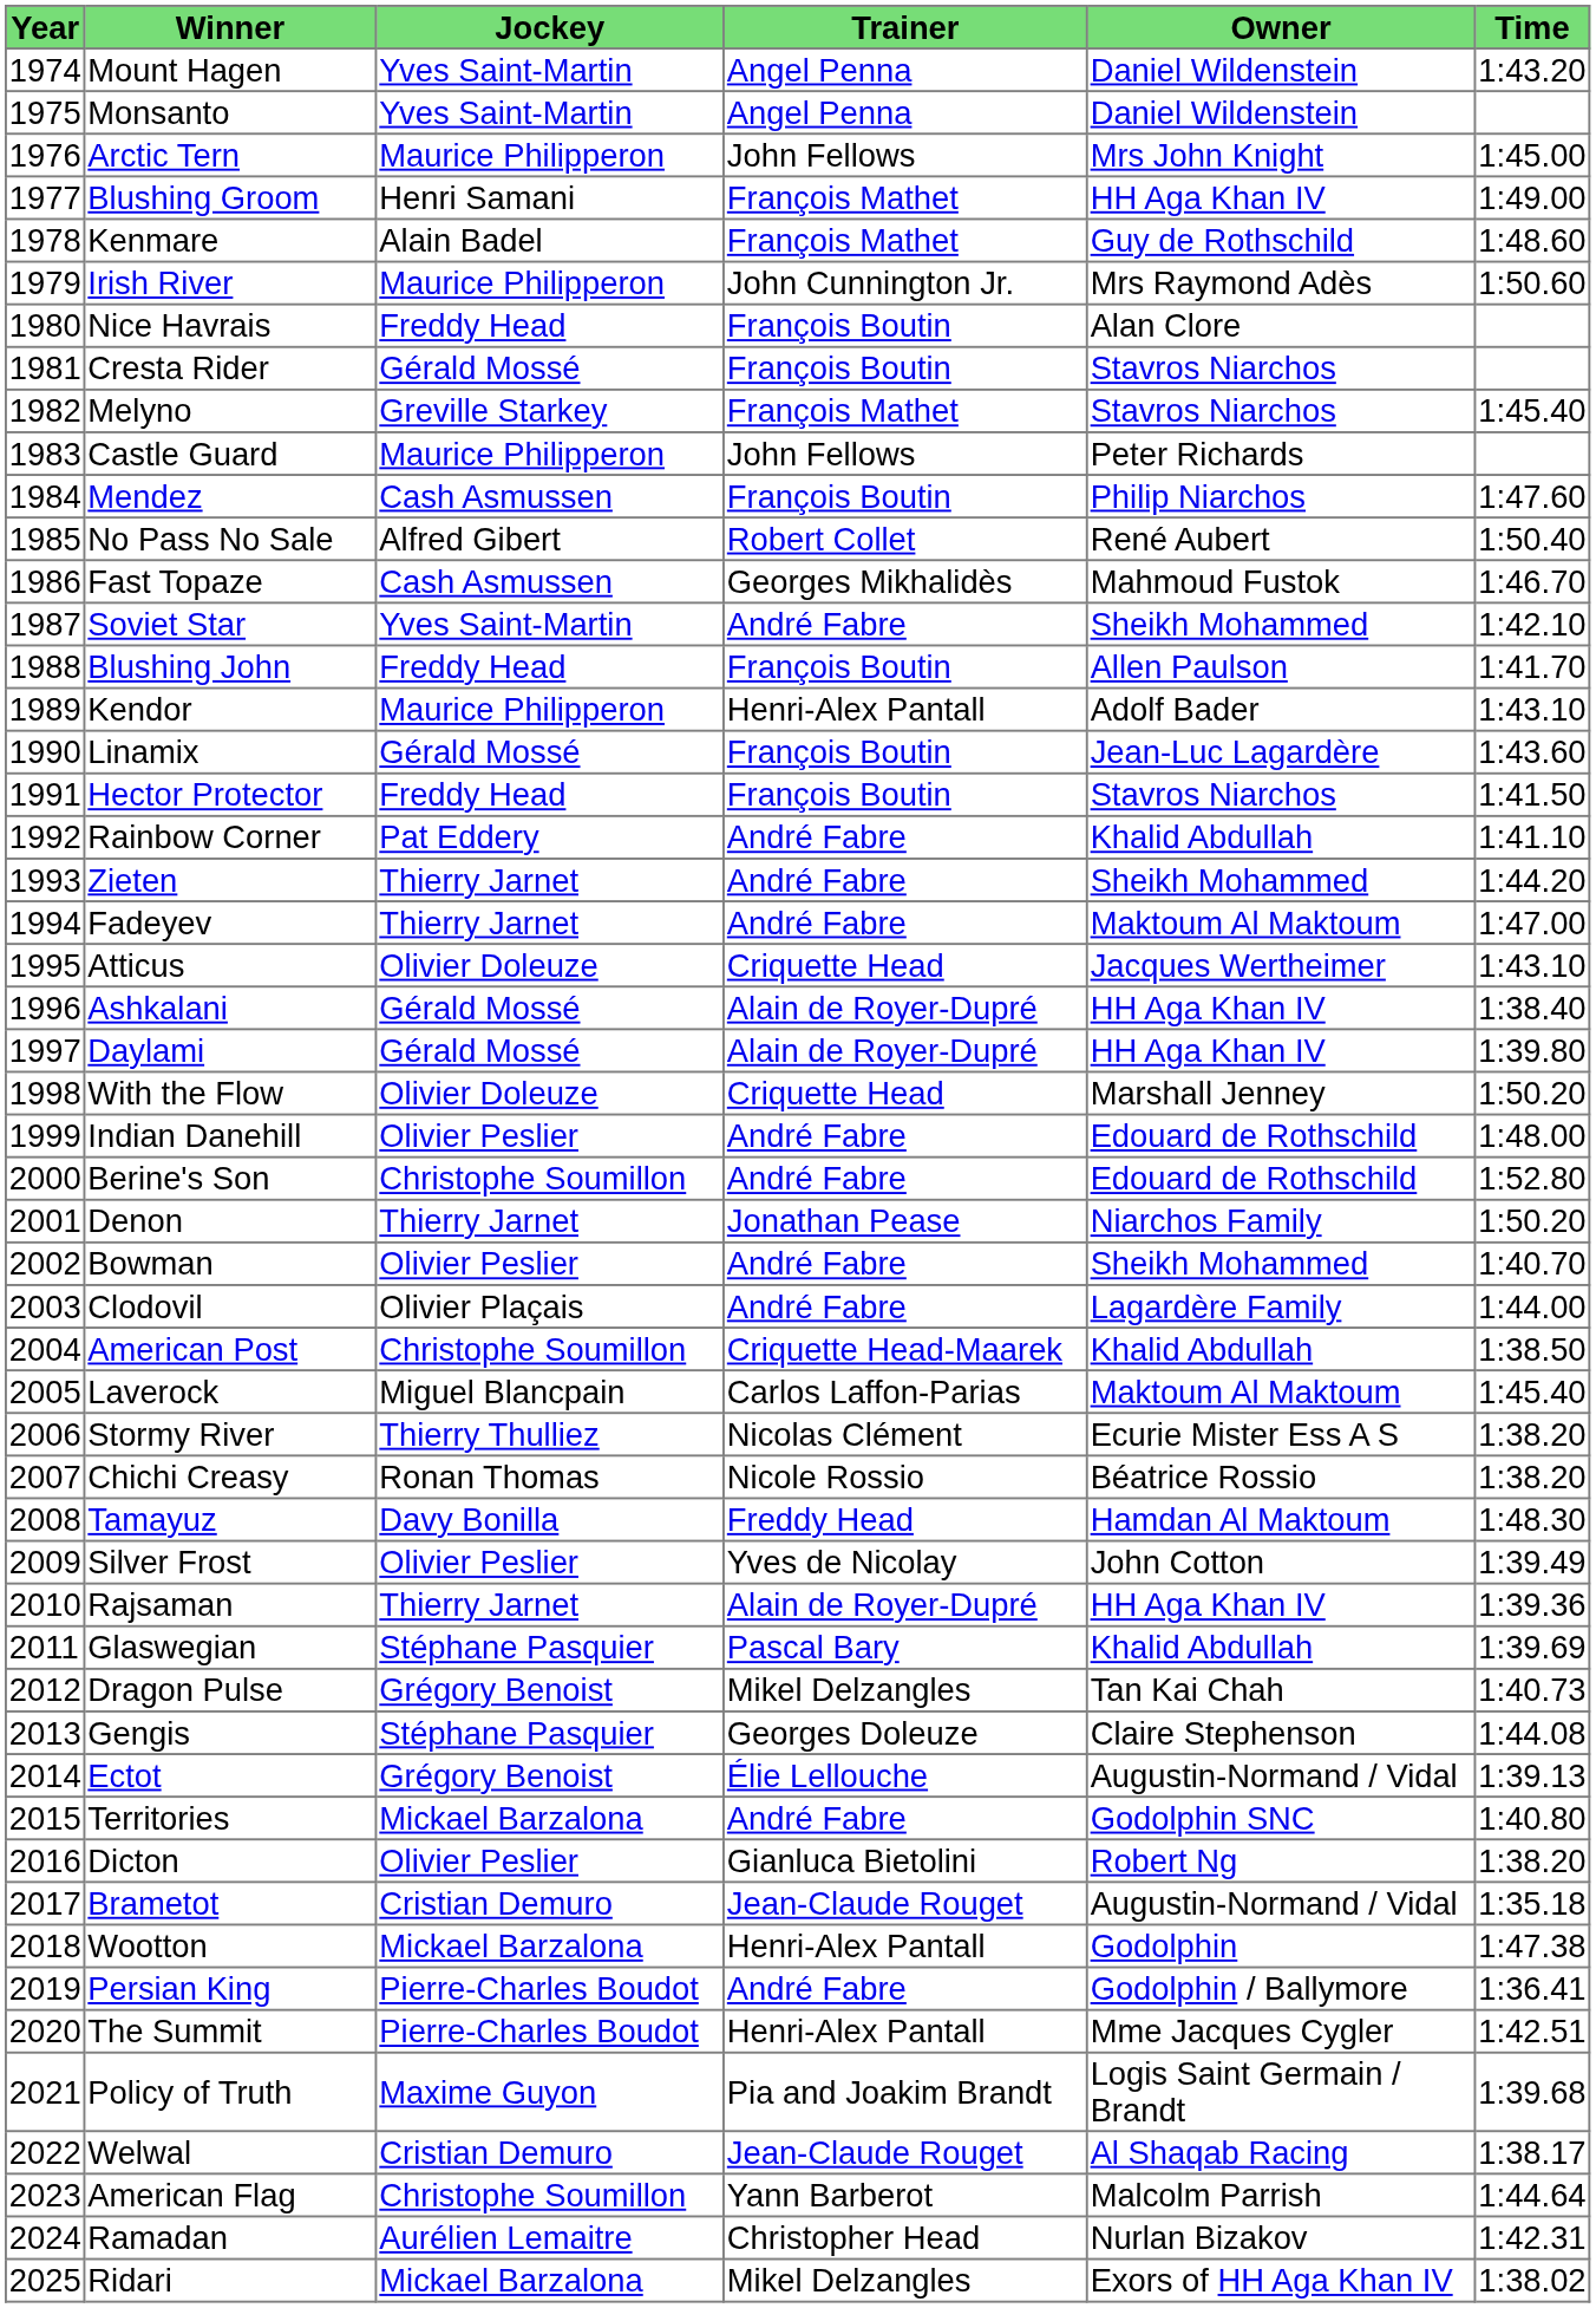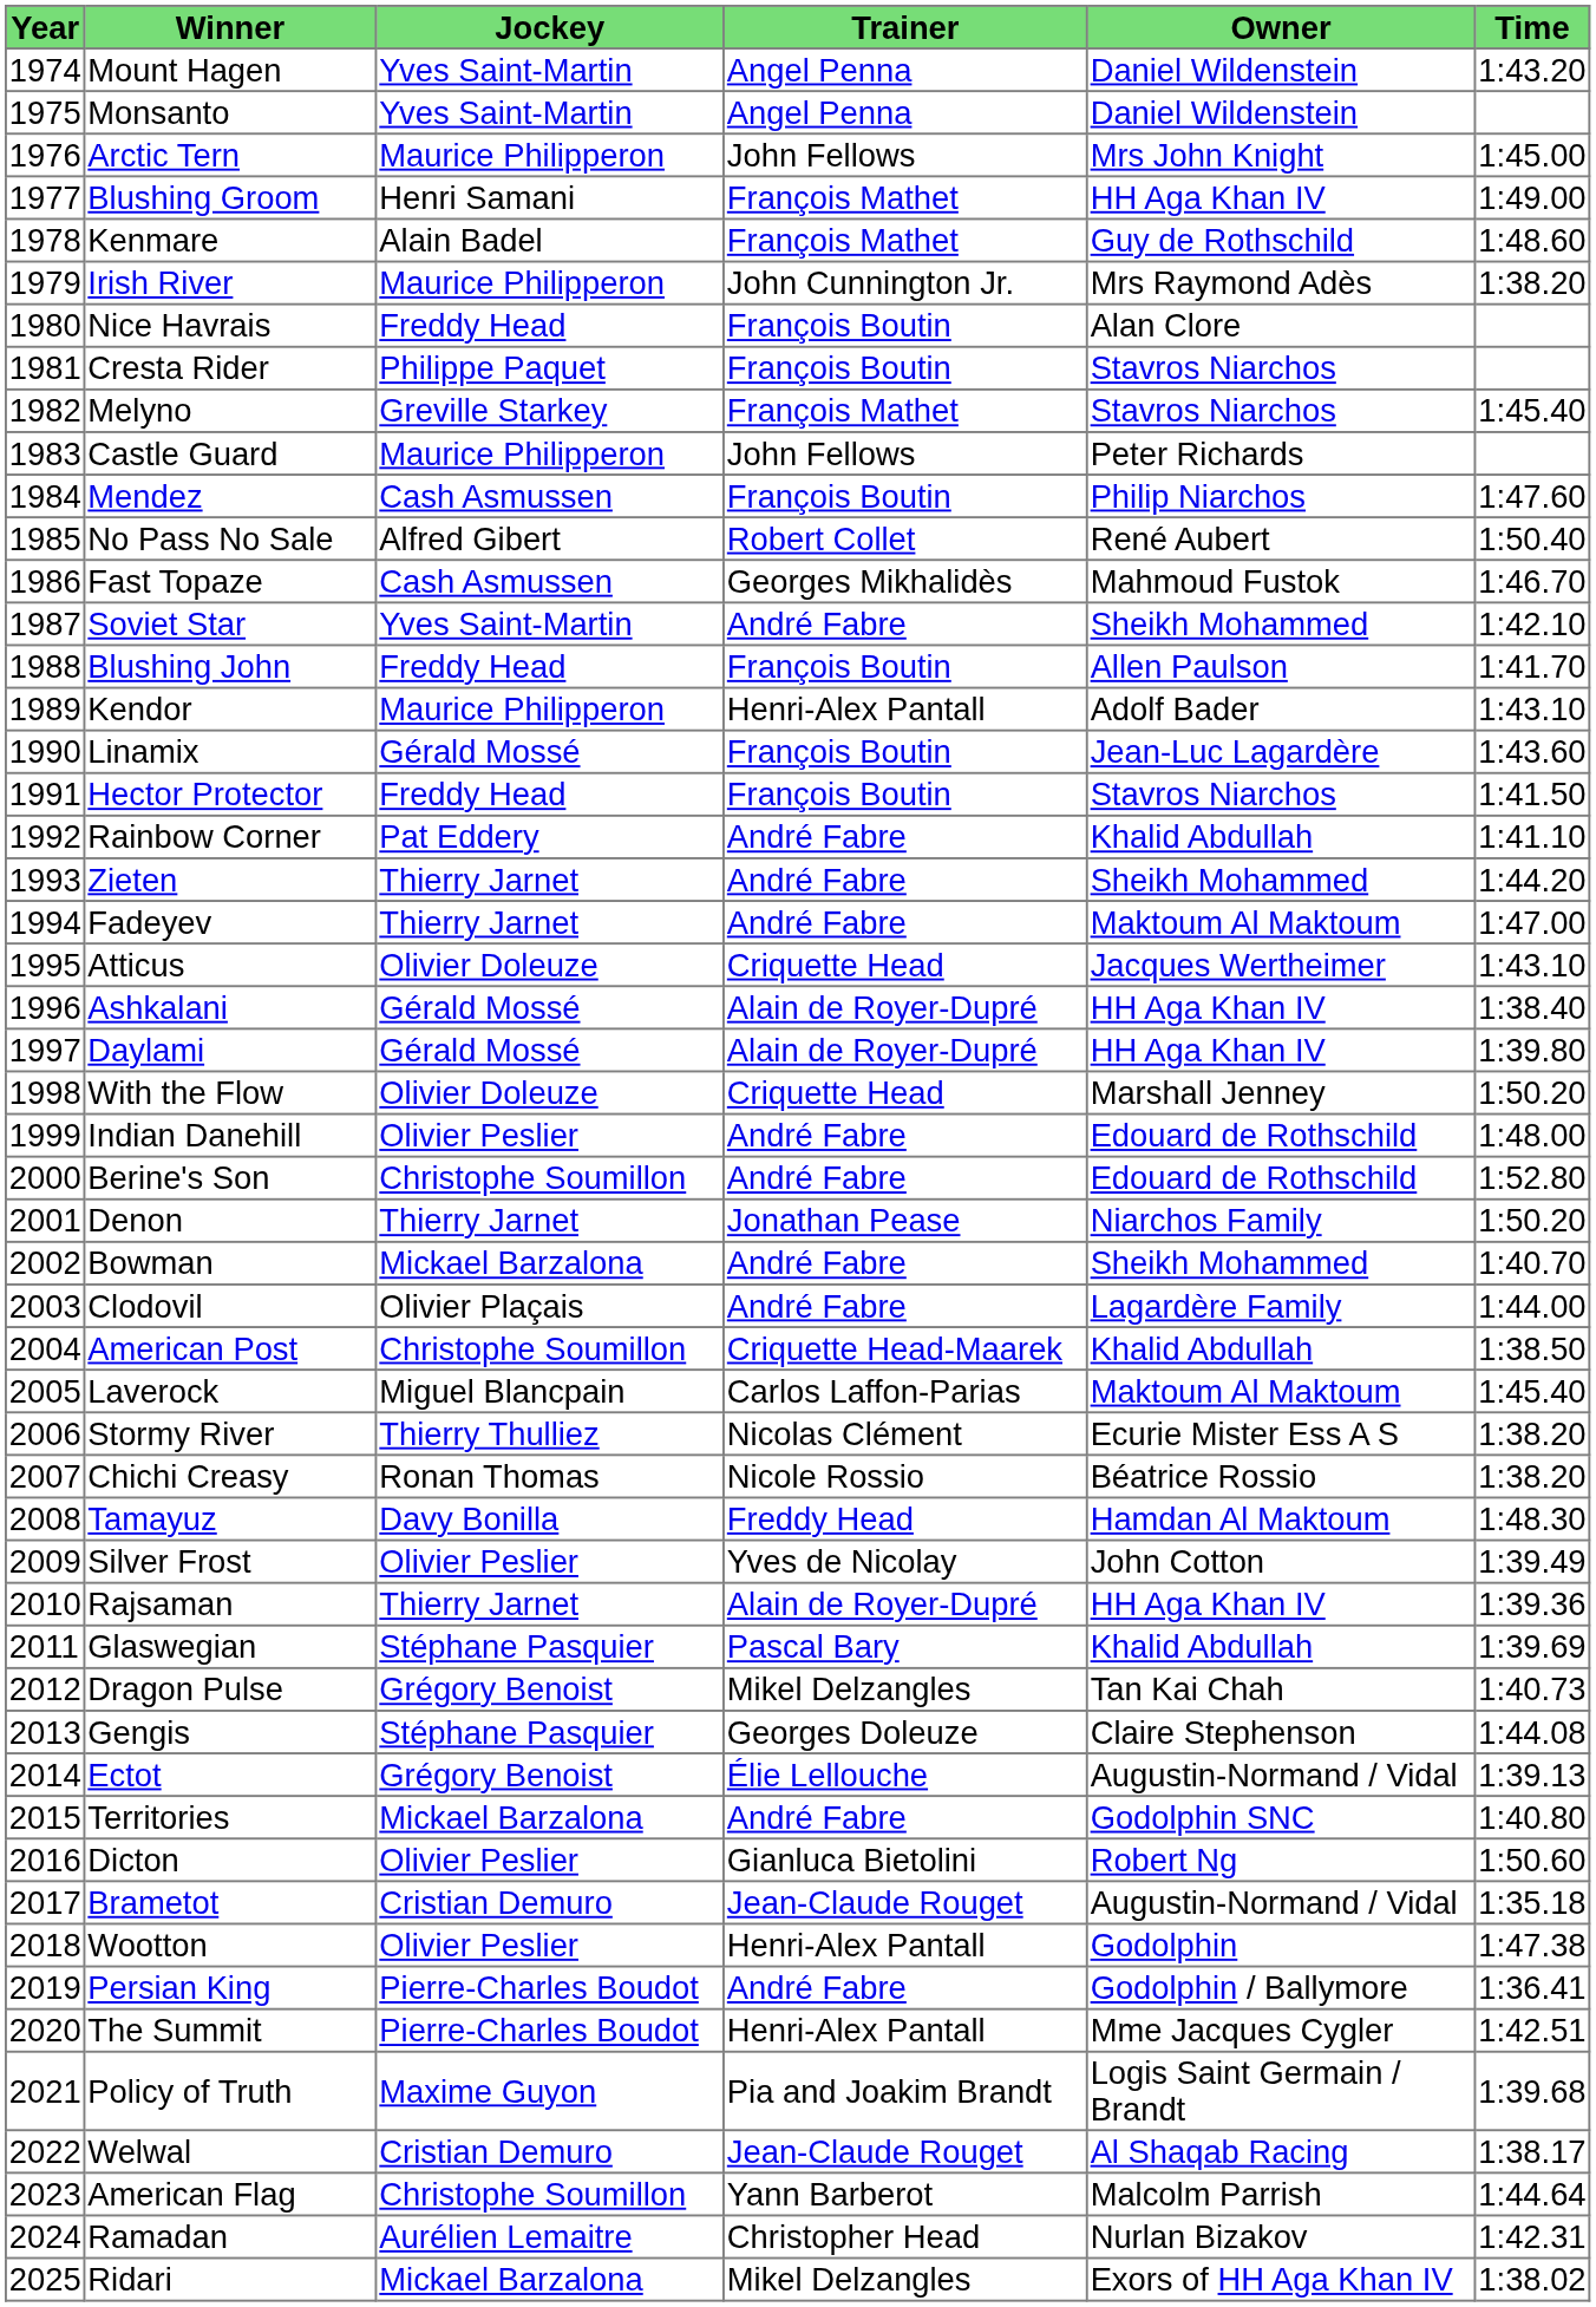Irish River | Time: 1:50.60 -> 1:38.20
Cresta Rider | Jockey: Gérald Mossé -> Philippe Paquet
Bowman | Jockey: Olivier Peslier -> Mickael Barzalona
Dicton | Time: 1:38.20 -> 1:50.60
Wootton | Jockey: Mickael Barzalona -> Olivier Peslier
